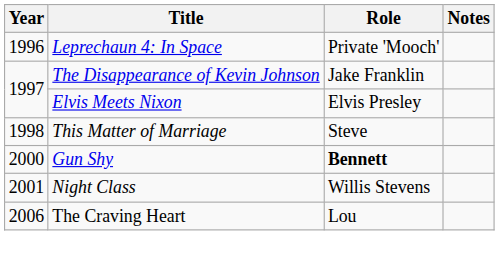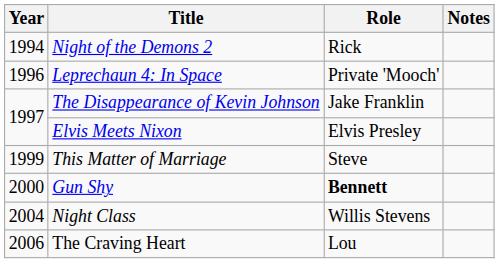+ row: 1994 | Night of the Demons 2 | Rick
This Matter of Marriage | Year: 1998 -> 1999
Night Class | Year: 2001 -> 2004
